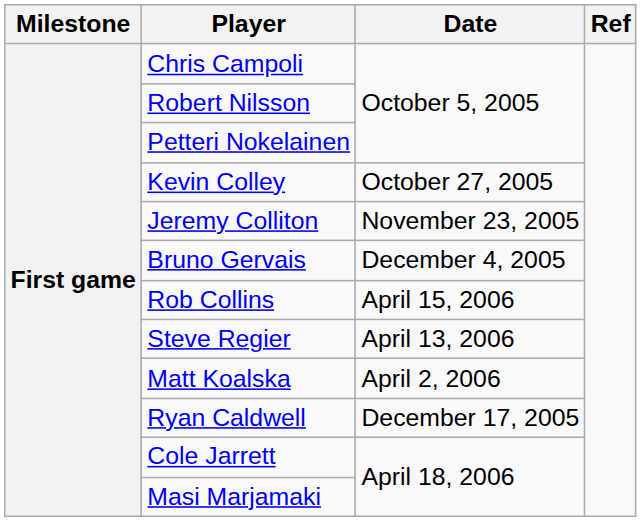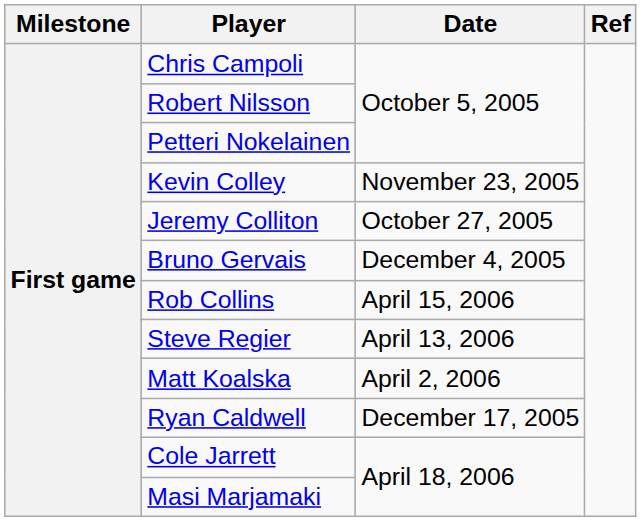Kevin Colley | Date: October 27, 2005 -> November 23, 2005
Jeremy Colliton | Date: November 23, 2005 -> October 27, 2005
